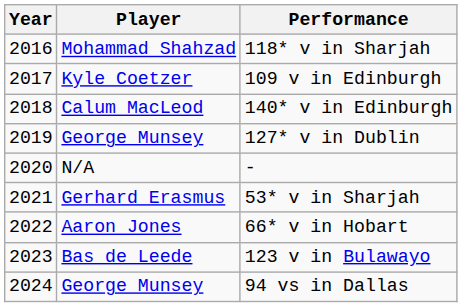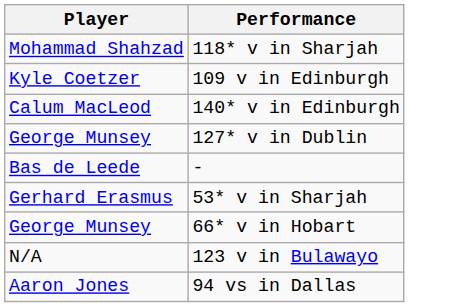- column: Year | 2016 | 2017 | 2018 | 2019 | 2020 | 2021 | 2022 | 2023 | 2024
- | Player: N/A -> Bas de Leede
66* v in Hobart | Player: Aaron Jones -> George Munsey
123 v in Bulawayo | Player: Bas de Leede -> N/A
94 vs in Dallas | Player: George Munsey -> Aaron Jones
